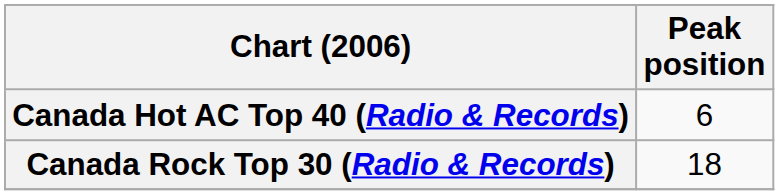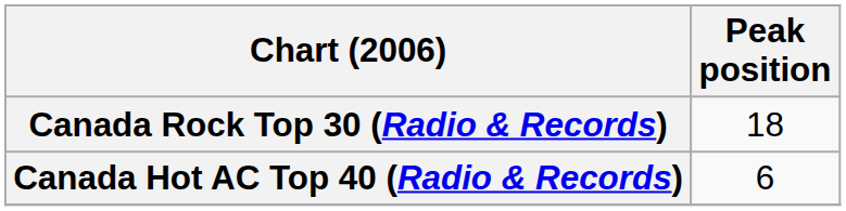rows swapped: Canada Hot AC Top 40 (Radio & Records) <-> Canada Rock Top 30 (Radio & Records)
